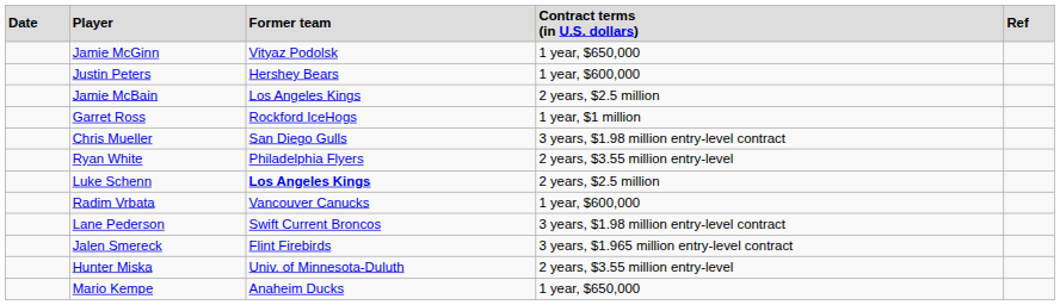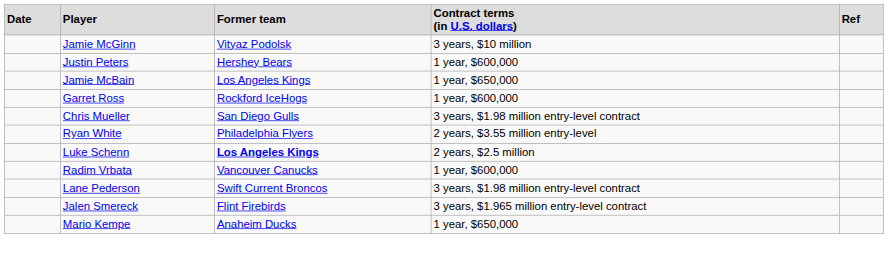Jamie McGinn | column 4: 1 year, $650,000 -> 3 years, $10 million
Jamie McBain | column 4: 2 years, $2.5 million -> 1 year, $650,000
Garret Ross | column 4: 1 year, $1 million -> 1 year, $600,000
- row: Hunter Miska | Univ. of Minnesota-Duluth | 2 years, $3.55 million entry-level
